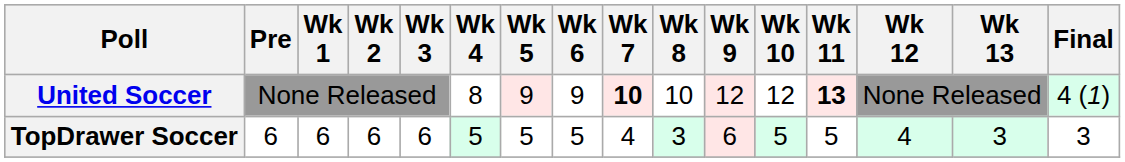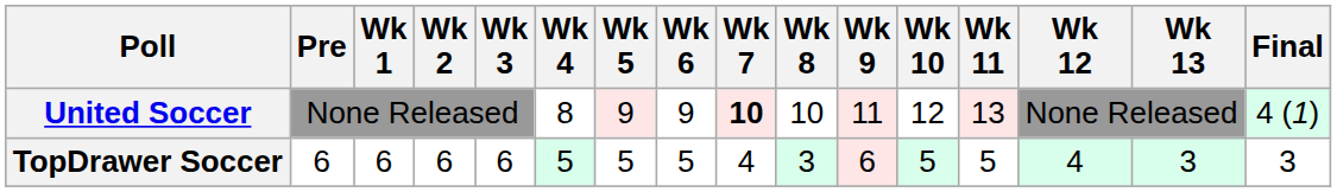United Soccer | Wk 9: 12 -> 11
United Soccer | Wk 11: bold -> normal
